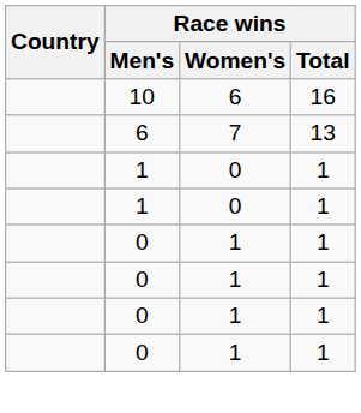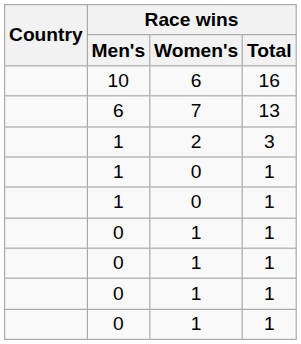+ row: 1 | 2 | 3
